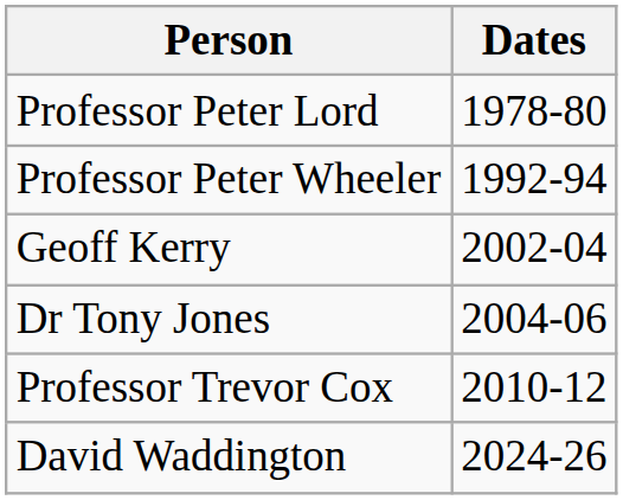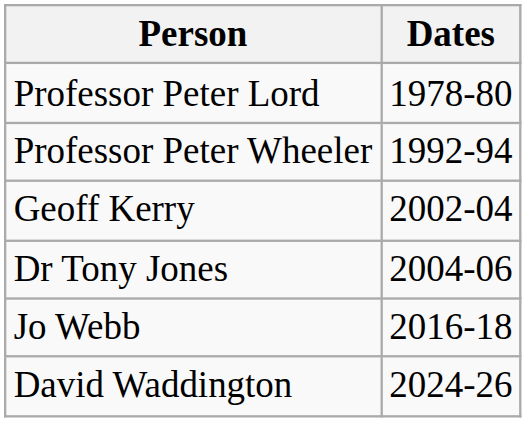- row: Professor Trevor Cox | 2010-12
+ row: Jo Webb | 2016-18
